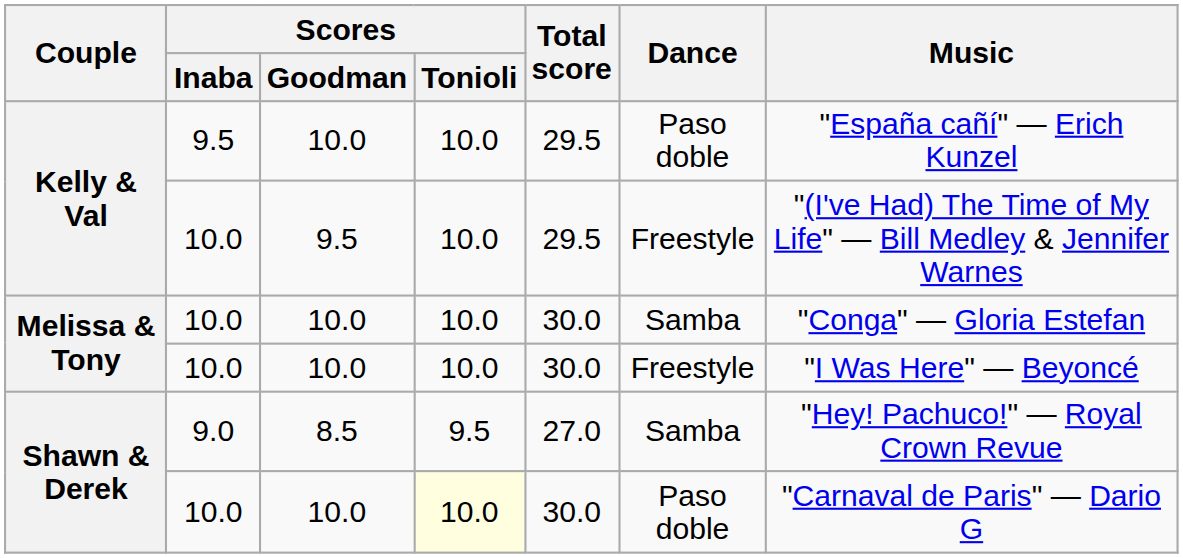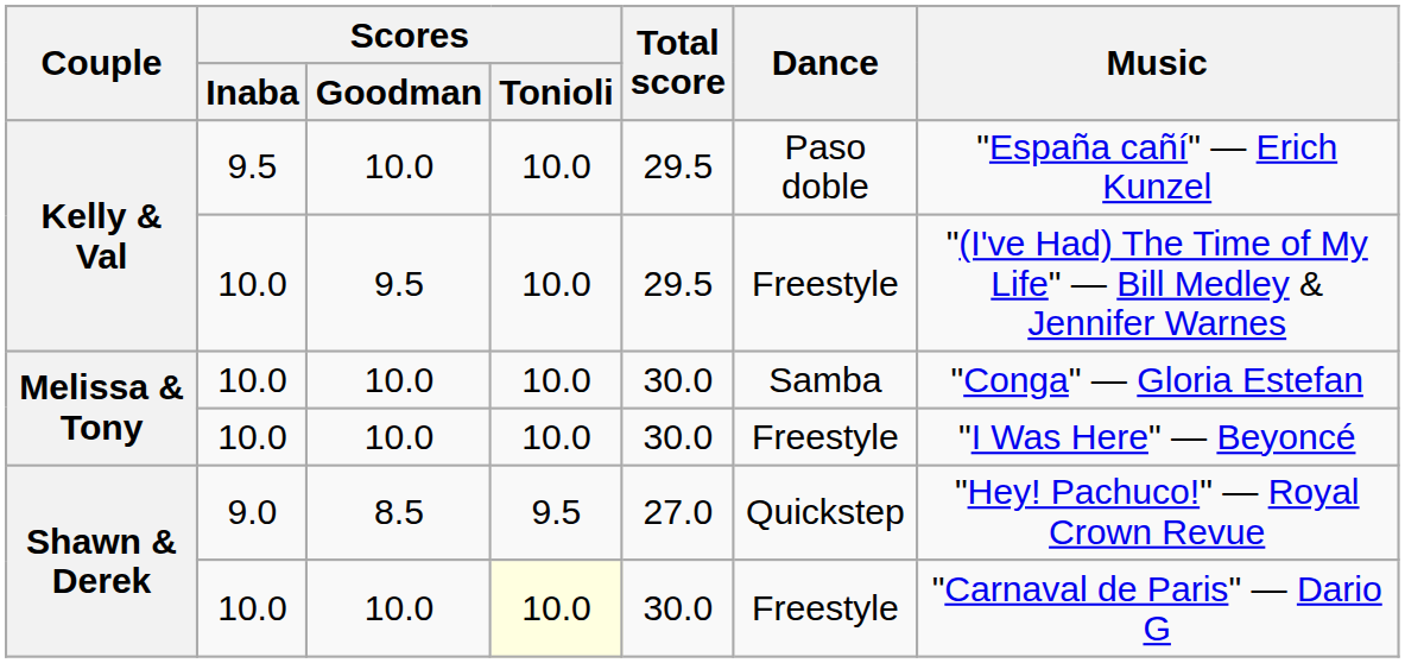Shawn & Derek / 9.0 | Dance: Samba -> Quickstep
Shawn & Derek / 10.0 | Dance: Paso doble -> Freestyle
